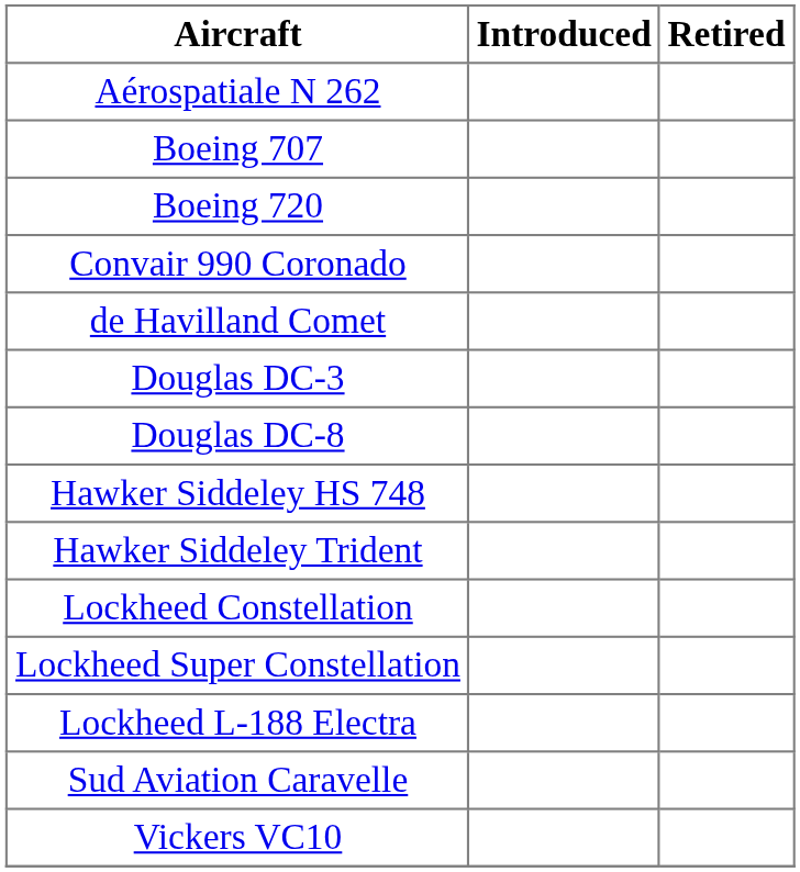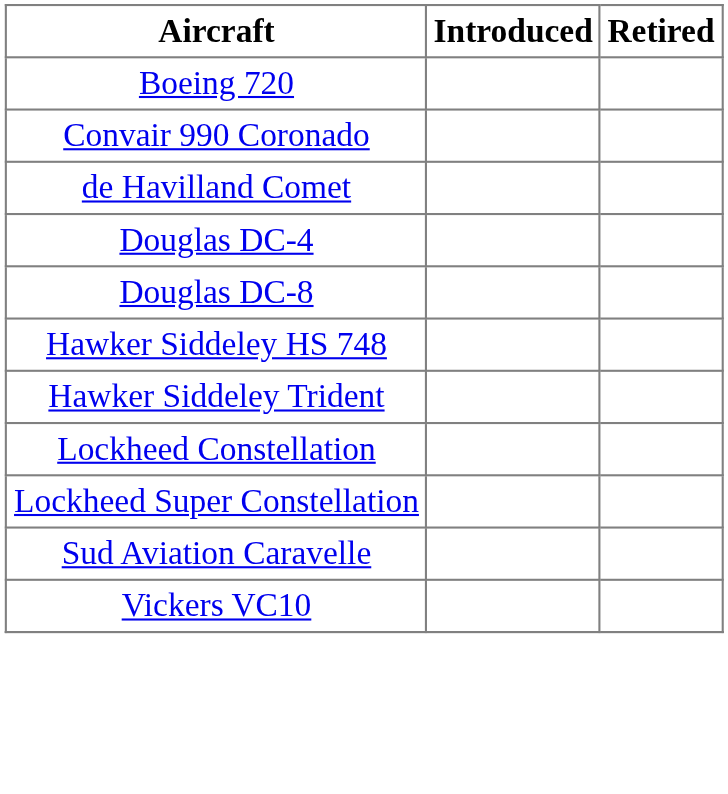- row: Aérospatiale N 262
- row: Boeing 707
- row: Douglas DC-3
+ row: Douglas DC-4
- row: Lockheed L-188 Electra
